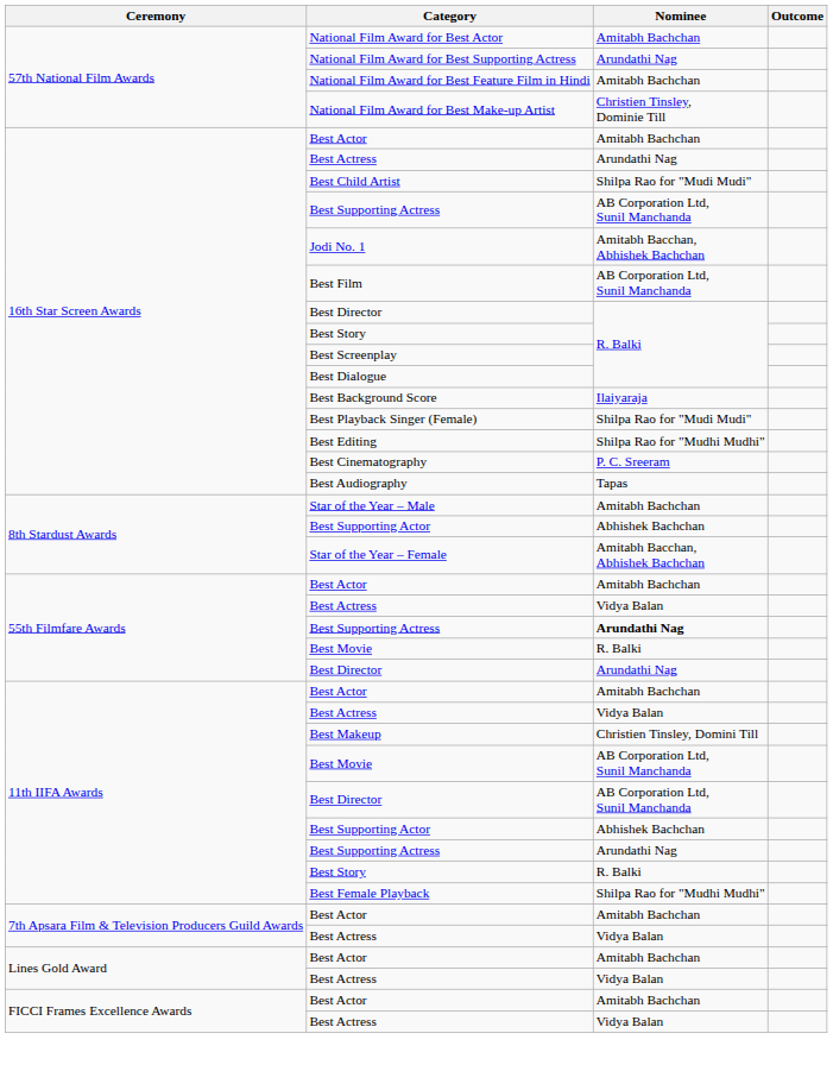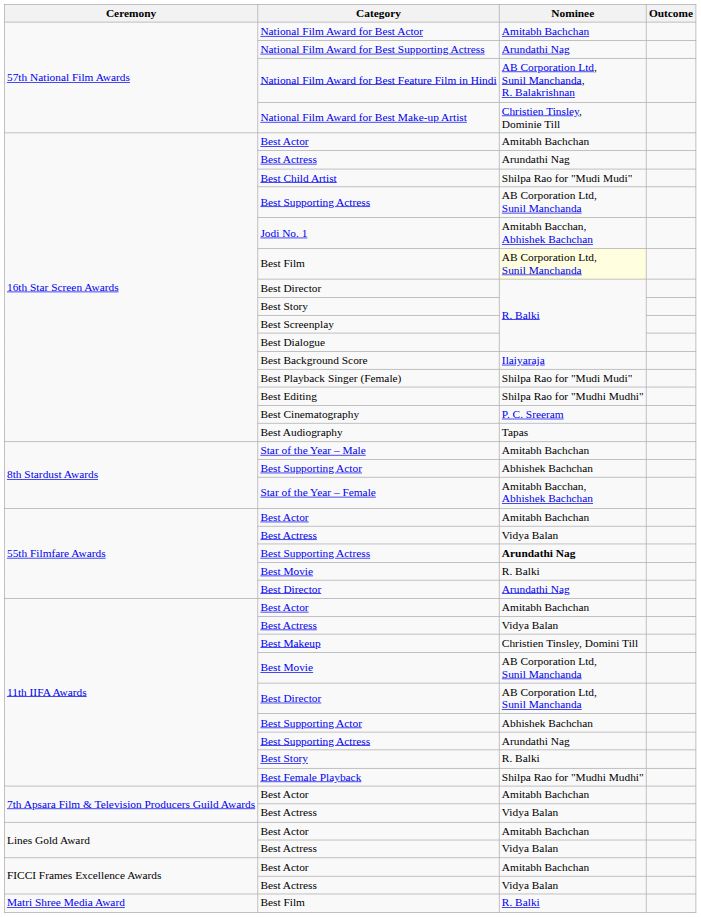National Film Award for Best Feature Film in Hindi | Nominee: Amitabh Bachchan -> AB Corporation Ltd, Sunil Manchanda, R. Balakrishnan
16th Star Screen Awards / Best Film | Nominee: no background -> lightyellow background
+ row: Matri Shree Media Award | Best Film | R. Balki
